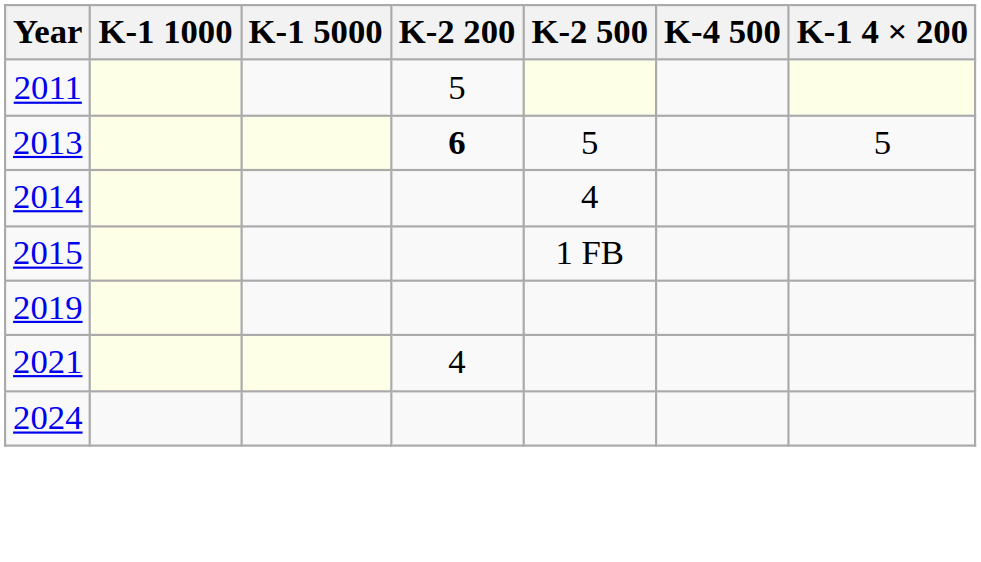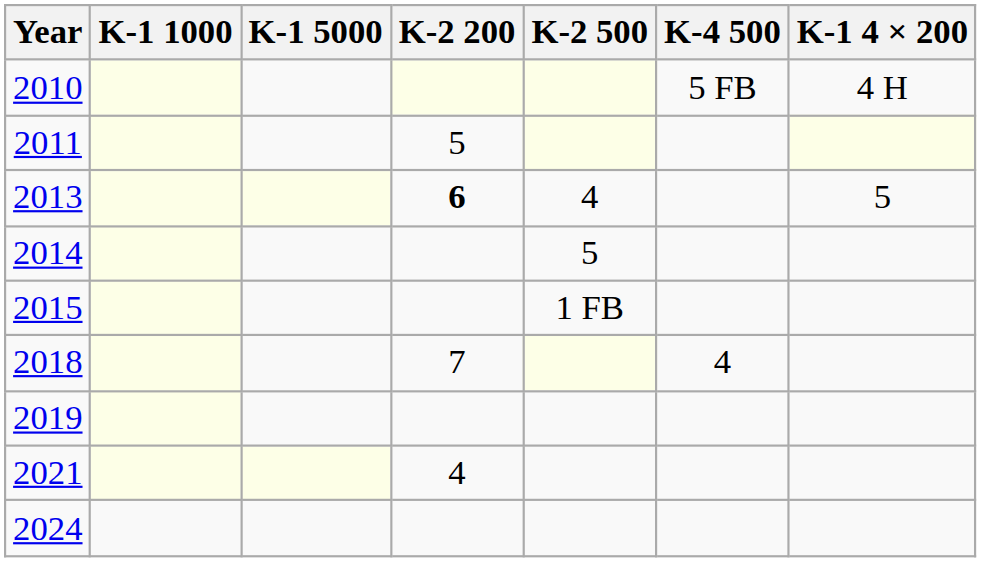+ row: 2010 | 5 FB | 4 H
2013 | K-2 500: 5 -> 4
2014 | K-2 500: 4 -> 5
+ row: 2018 | 7 | 4
